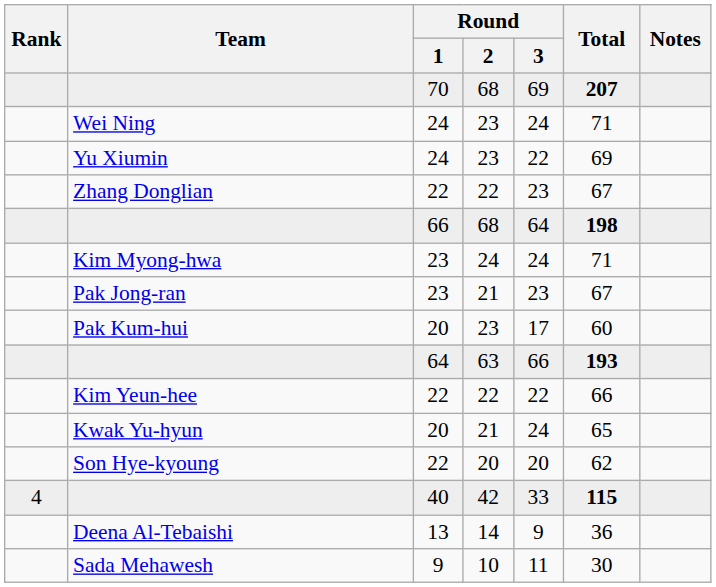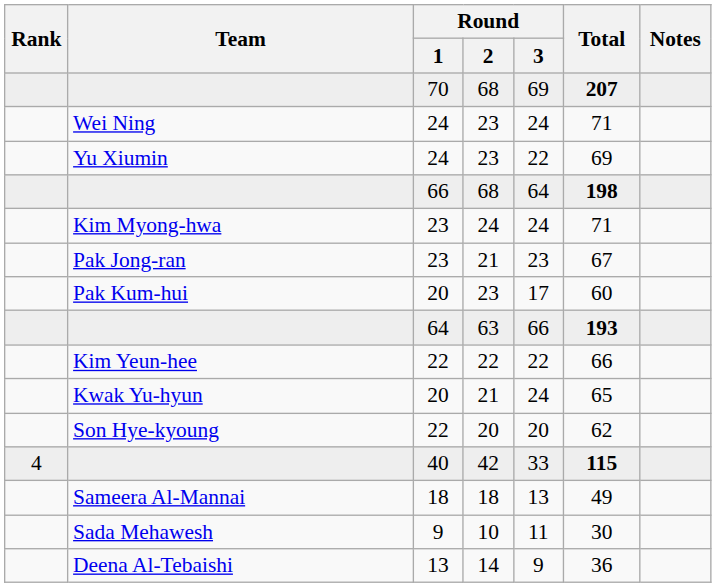- row: Zhang Donglian | 22 | 22 | 23 | 67
+ row: Sameera Al-Mannai | 18 | 18 | 13 | 49
rows swapped: Deena Al-Tebaishi <-> Sada Mehawesh
